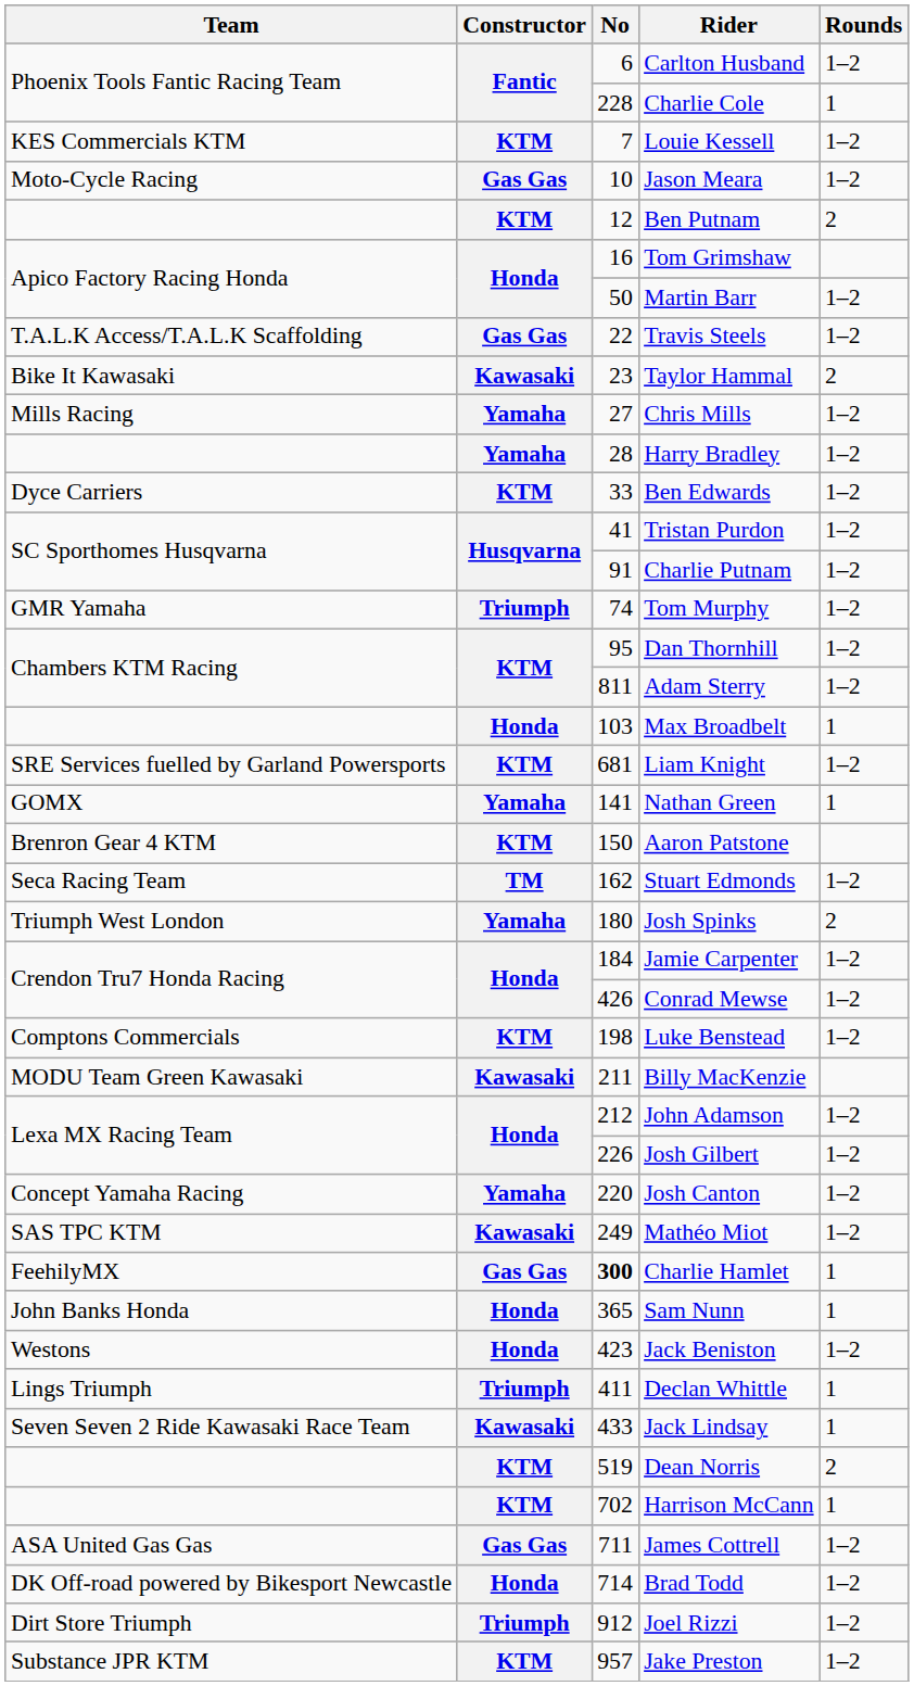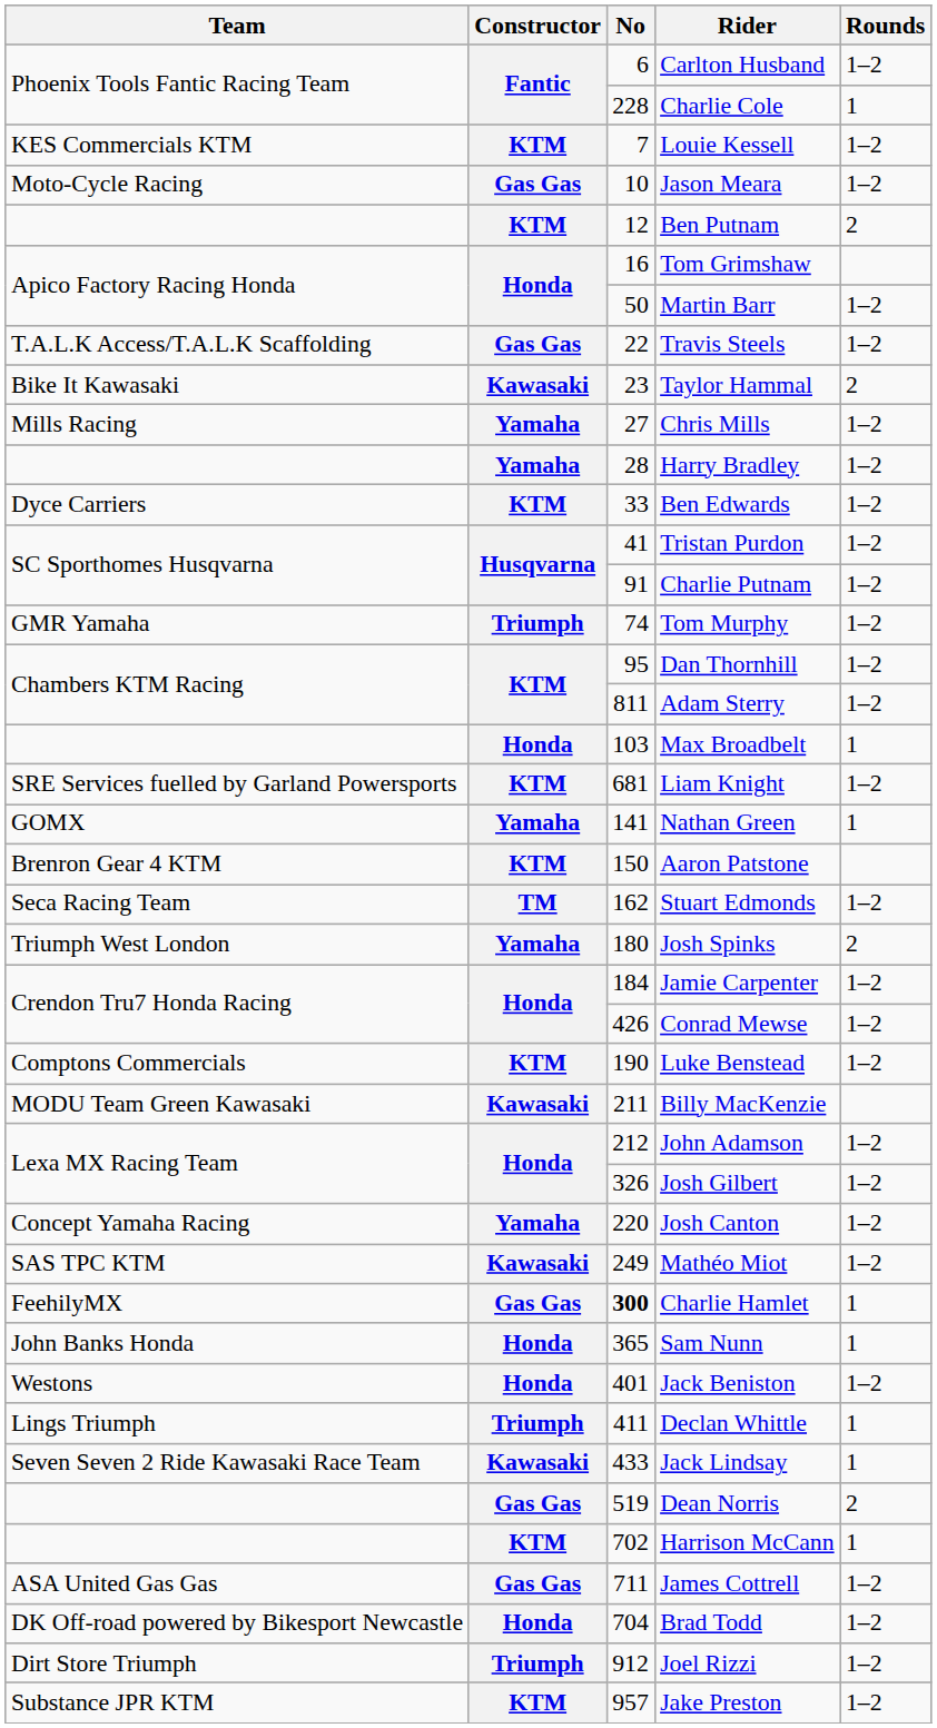Luke Benstead | No: 198 -> 190
Josh Gilbert | No: 226 -> 326
Jack Beniston | No: 423 -> 401
Dean Norris | Constructor: KTM -> Gas Gas
Brad Todd | No: 714 -> 704
